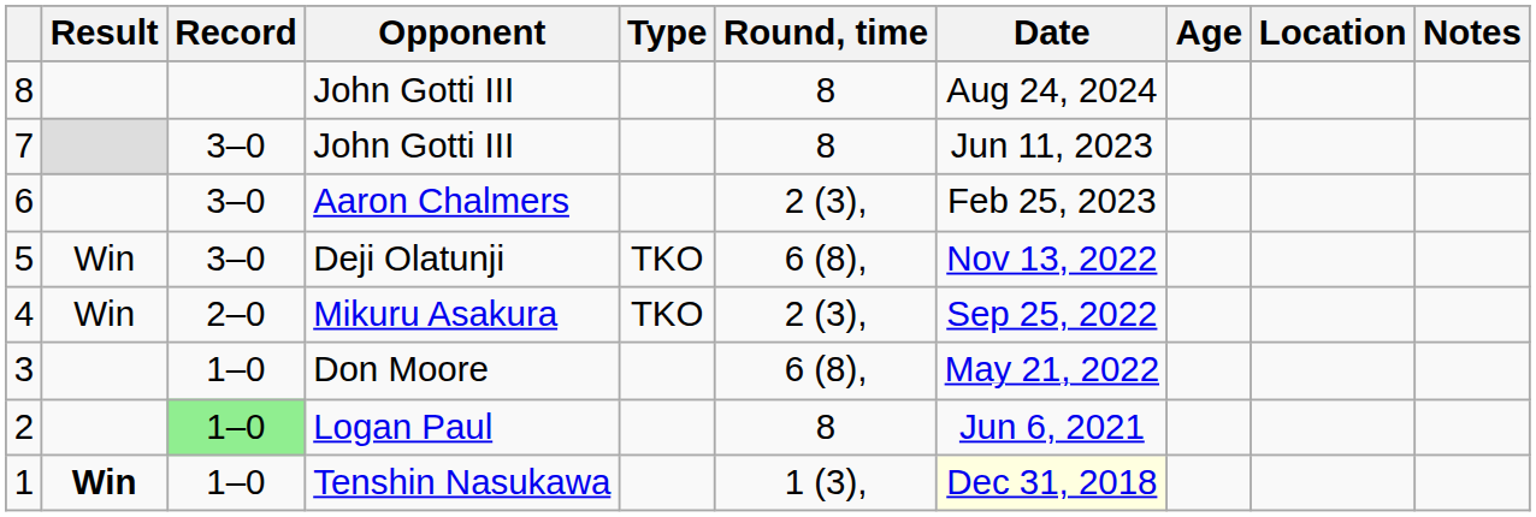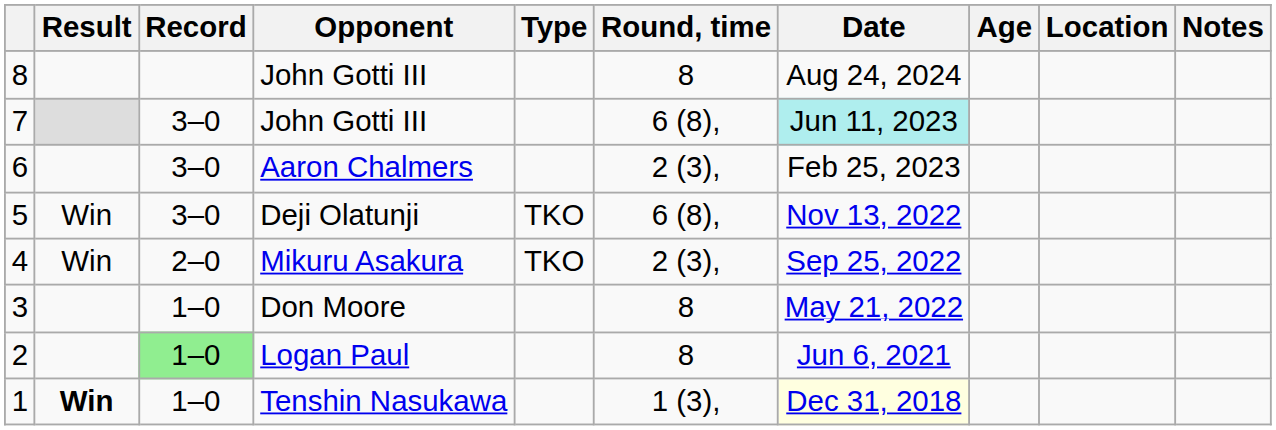7 | Round, time: 8 -> 6 (8),
7 | Date: no background -> paleturquoise background
3 | Round, time: 6 (8), -> 8
